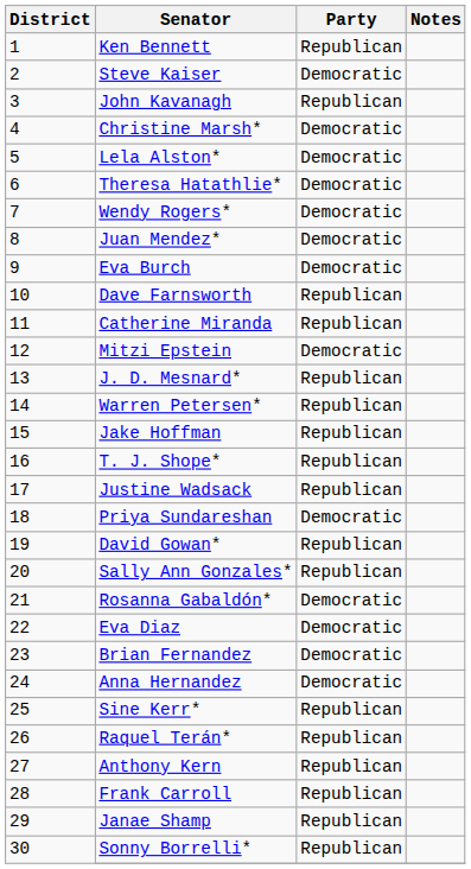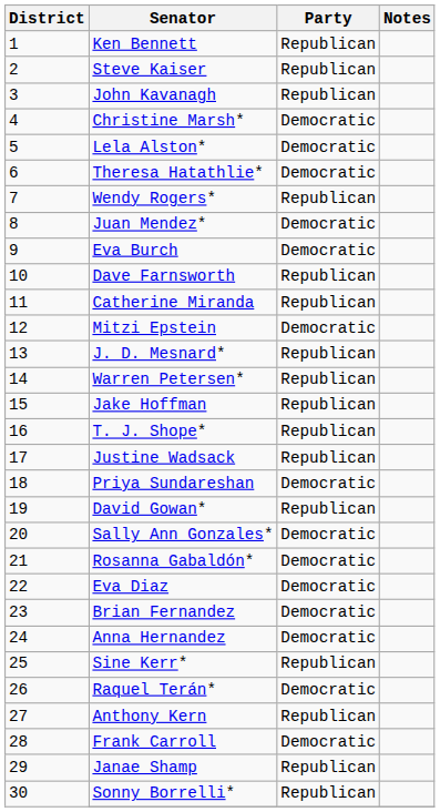Steve Kaiser | Party: Democratic -> Republican
Wendy Rogers* | Party: Democratic -> Republican
Sally Ann Gonzales* | Party: Republican -> Democratic
Raquel Terán* | Party: Republican -> Democratic
Frank Carroll | Party: Republican -> Democratic
